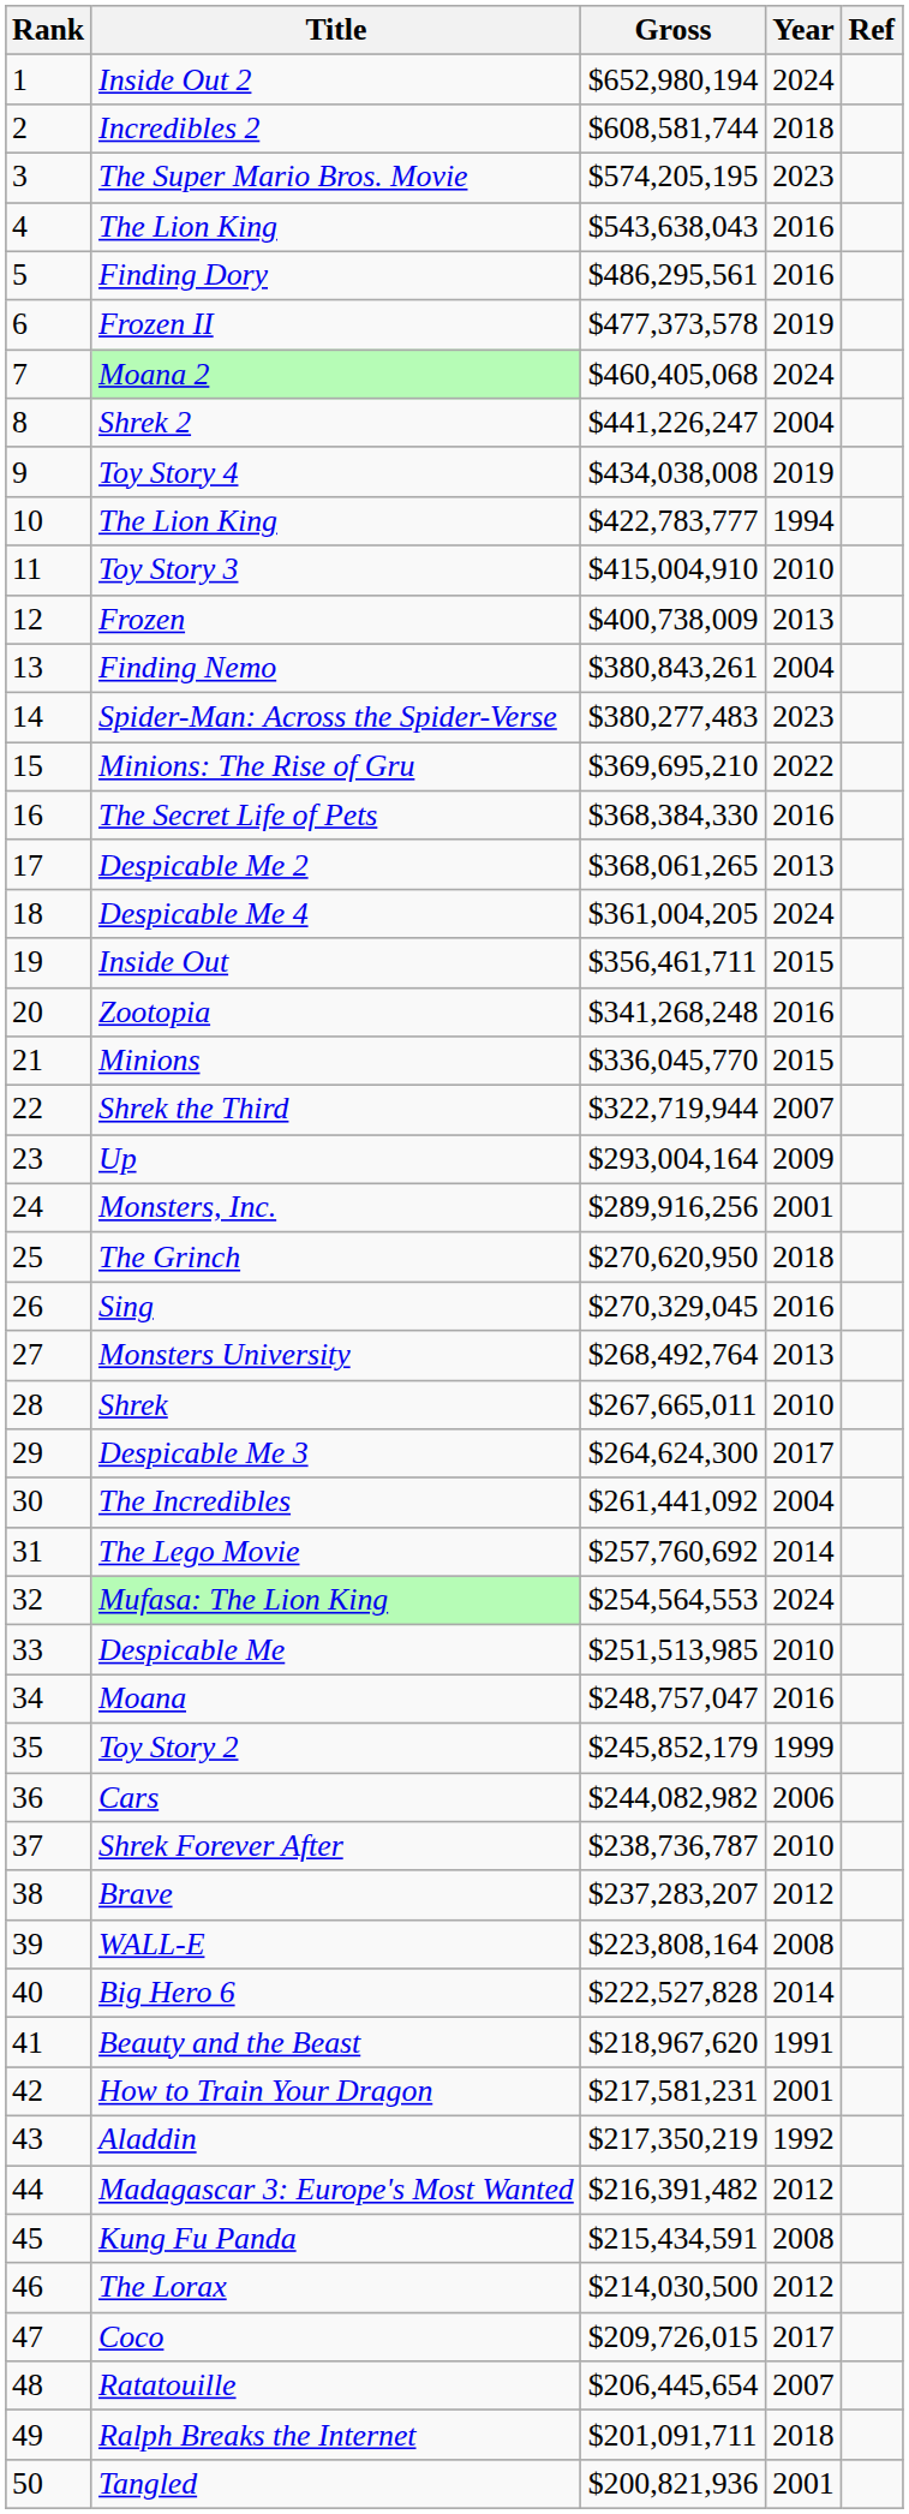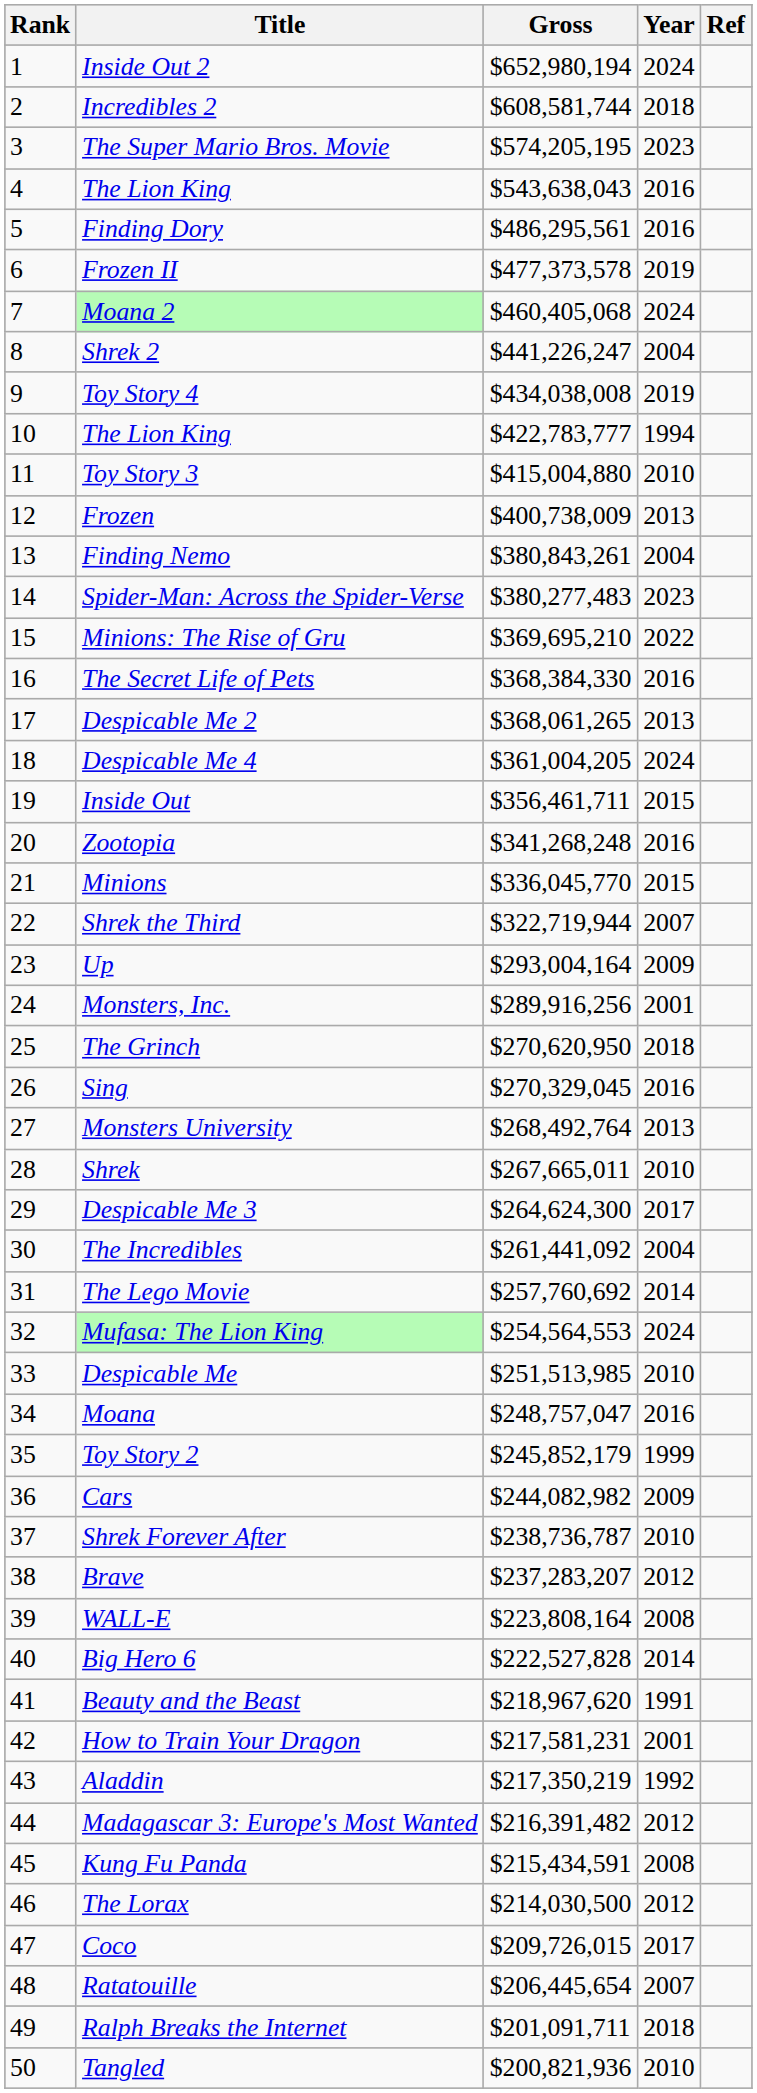Toy Story 3 | Gross: $415,004,910 -> $415,004,880
Cars | Year: 2006 -> 2009
Tangled | Year: 2001 -> 2010
